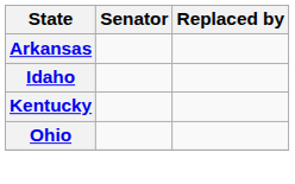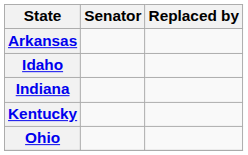+ row: Indiana
